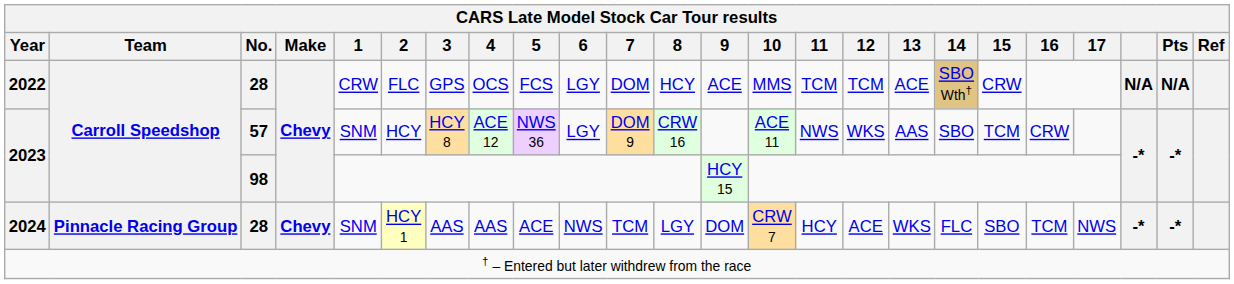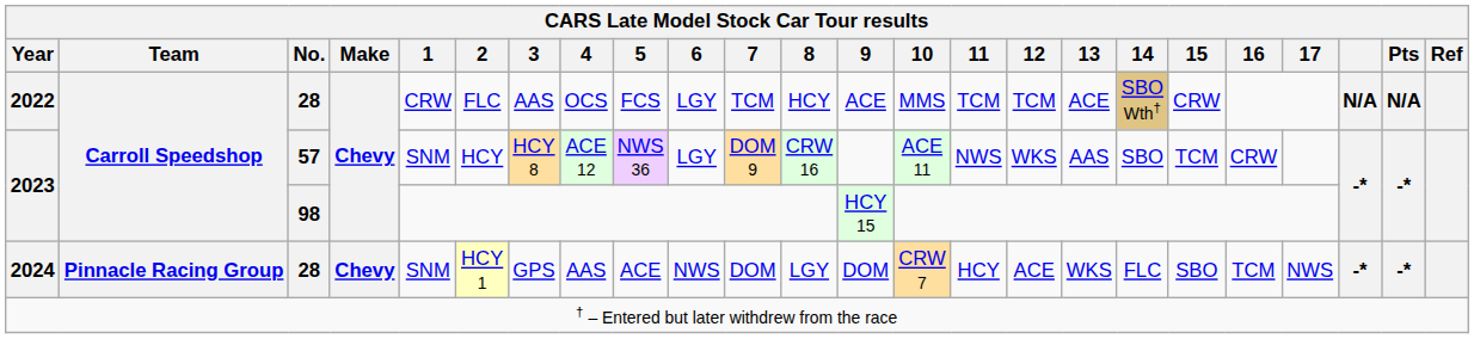2022 | CARS Late Model Stock Car Tour results / 3: GPS -> AAS
2022 | CARS Late Model Stock Car Tour results / 7: DOM -> TCM
2024 | CARS Late Model Stock Car Tour results / 3: AAS -> GPS
2024 | CARS Late Model Stock Car Tour results / 7: TCM -> DOM
